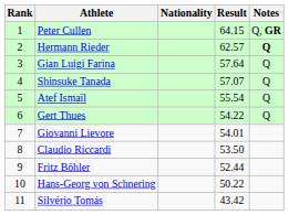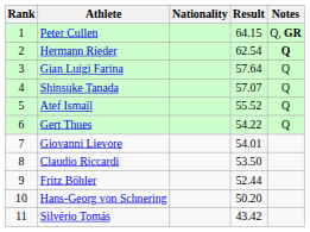Hermann Rieder | Result: 62.57 -> 62.54
Atef Ismaïl | Result: 55.54 -> 55.52
Hans-Georg von Schnering | Result: 50.22 -> 50.20
